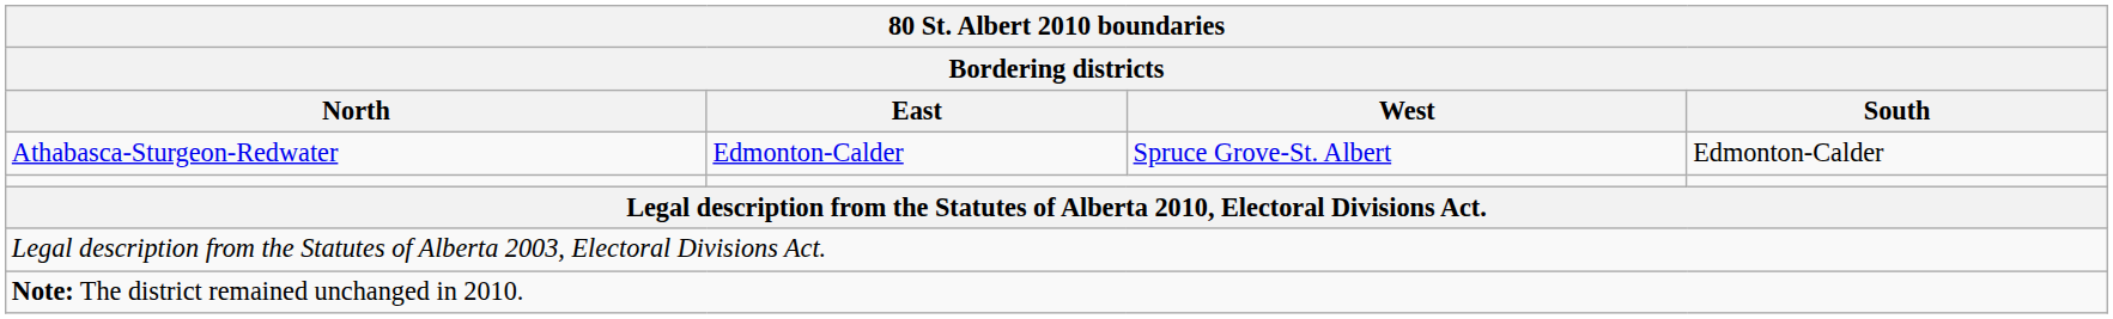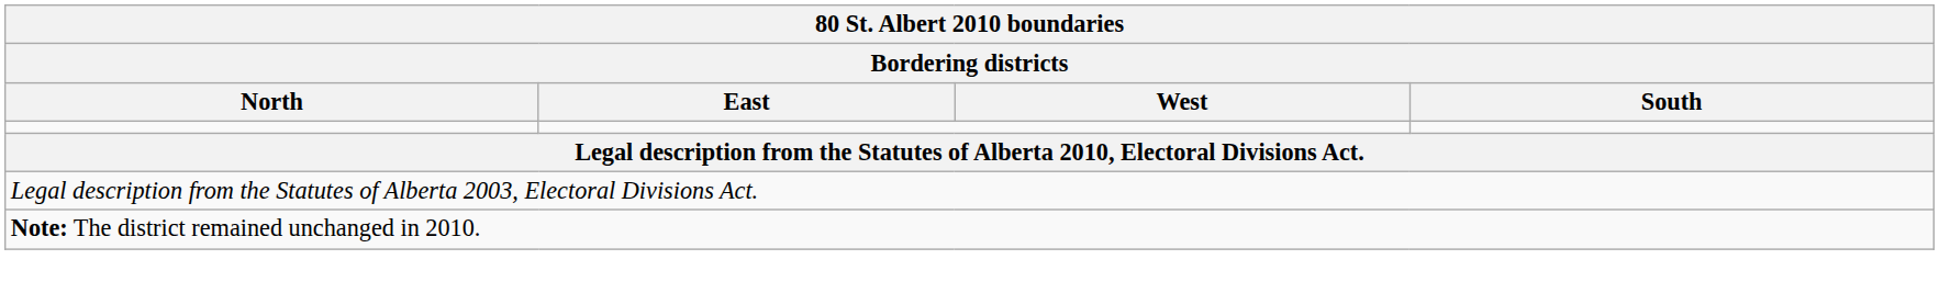- row: Athabasca-Sturgeon-Redwater | Edmonton-Calder | Spruce Grove-St. Albert | Edmonton-Calder
